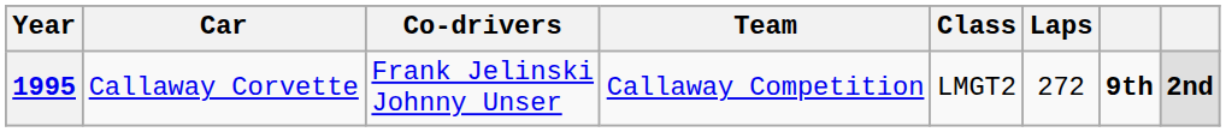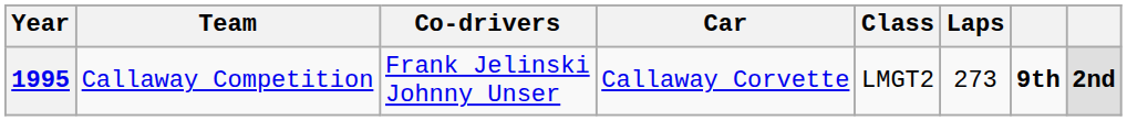columns swapped: Team <-> Car
1995 | Laps: 272 -> 273
